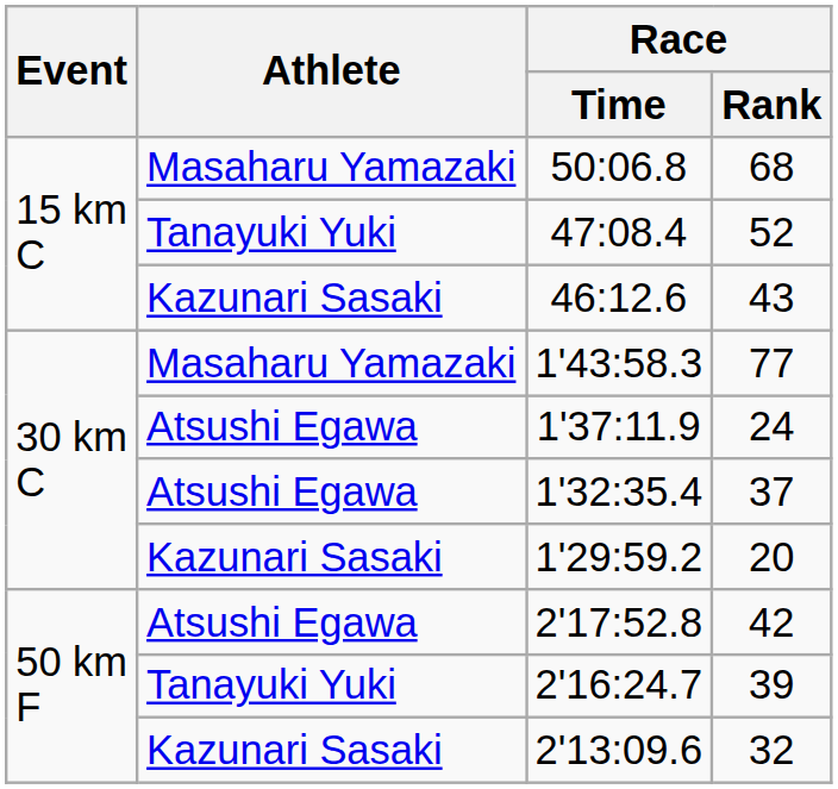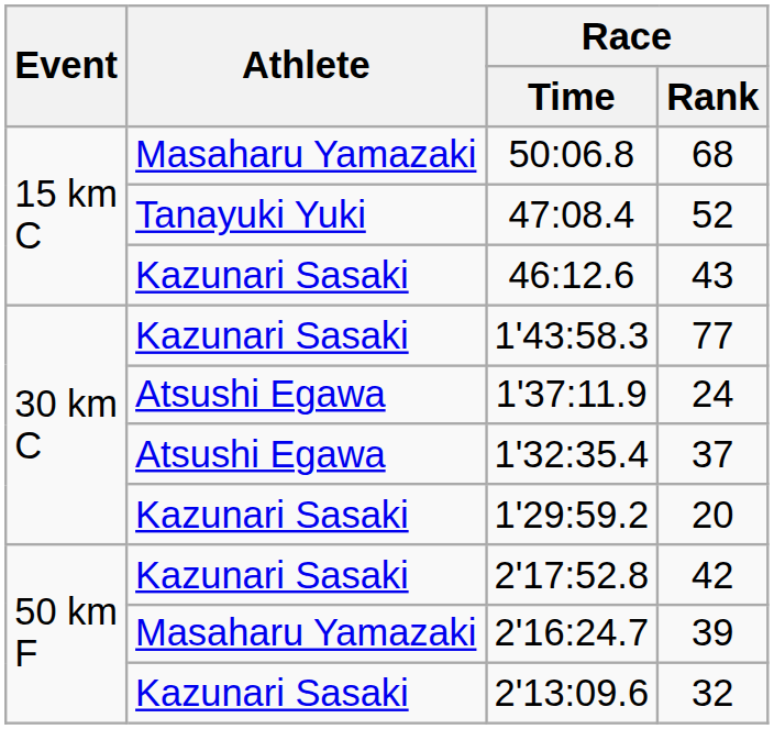1'43:58.3 | Athlete: Masaharu Yamazaki -> Kazunari Sasaki
2'17:52.8 | Athlete: Atsushi Egawa -> Kazunari Sasaki
2'16:24.7 | Athlete: Tanayuki Yuki -> Masaharu Yamazaki
